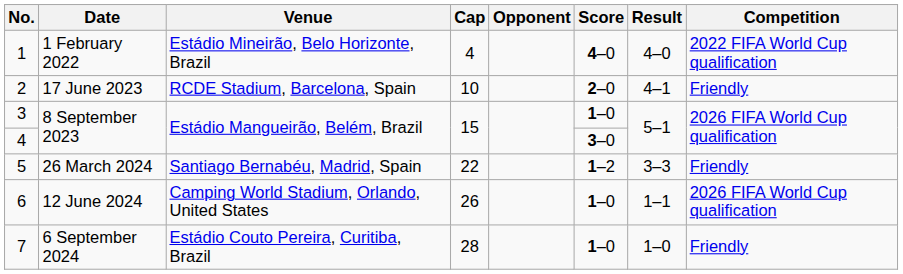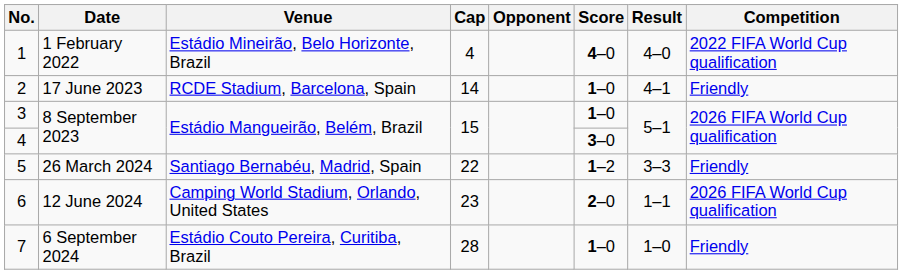2 | Cap: 10 -> 14
2 | Score: 2–0 -> 1–0
6 | Cap: 26 -> 23
6 | Score: 1–0 -> 2–0
